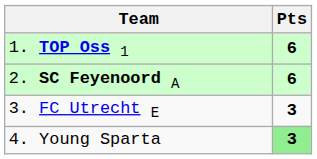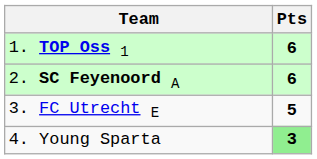3. FC Utrecht E | Pts: 3 -> 5
